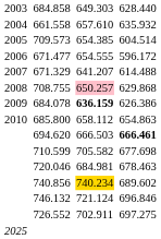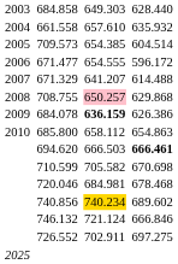710.599 | column 7: 677.698 -> 670.698
720.046 | column 7: 678.463 -> 678.468
746.132 | column 7: 696.846 -> 666.846
